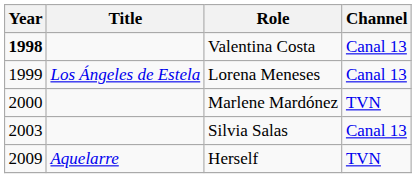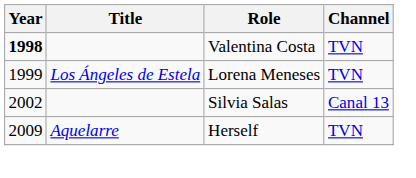Valentina Costa | Channel: Canal 13 -> TVN
Lorena Meneses | Channel: Canal 13 -> TVN
- row: 2000 | Marlene Mardónez | TVN
Silvia Salas | Year: 2003 -> 2002
